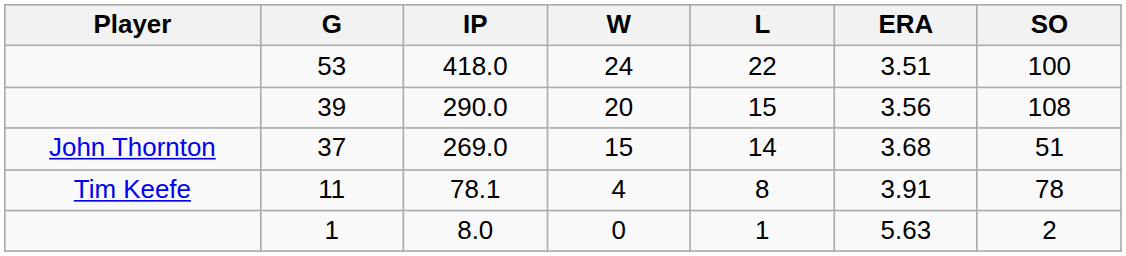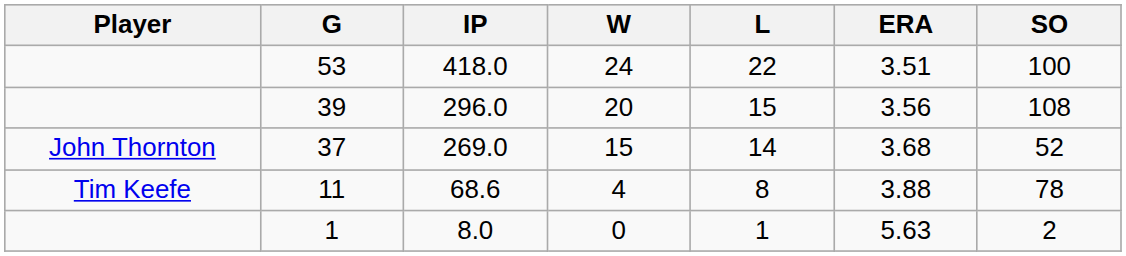39 | IP: 290.0 -> 296.0
37 | SO: 51 -> 52
11 | IP: 78.1 -> 68.6
11 | ERA: 3.91 -> 3.88
